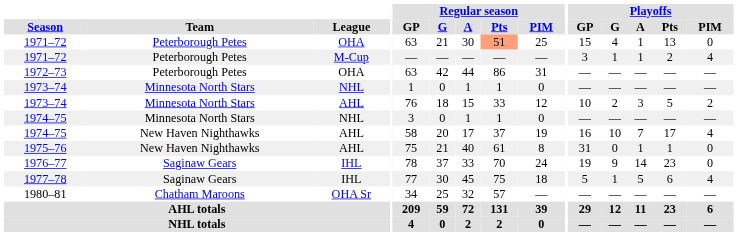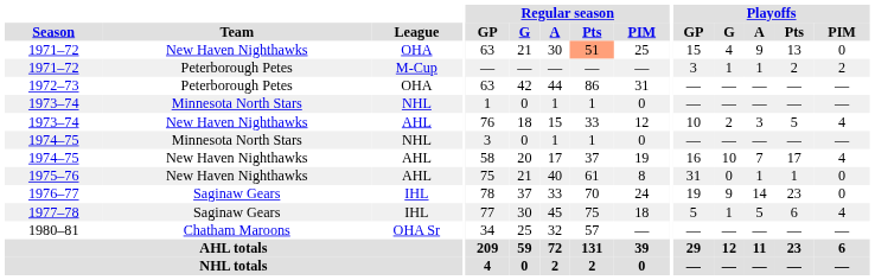1971–72 / OHA | Team: Peterborough Petes -> New Haven Nighthawks
1971–72 / OHA | Playoffs / A: 1 -> 9
1971–72 / M-Cup | Playoffs / PIM: 4 -> 2
1973–74 / AHL | Team: Minnesota North Stars -> New Haven Nighthawks
1973–74 / AHL | Playoffs / PIM: 2 -> 4
